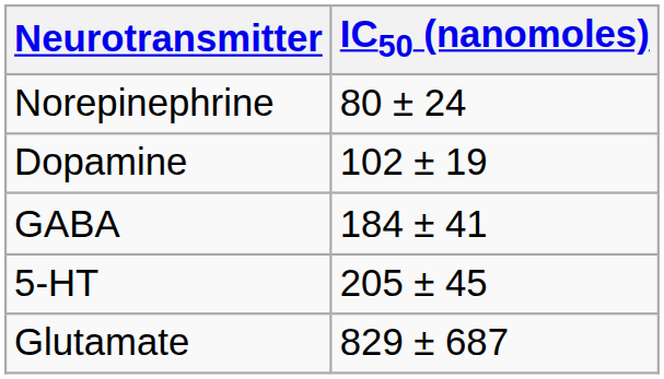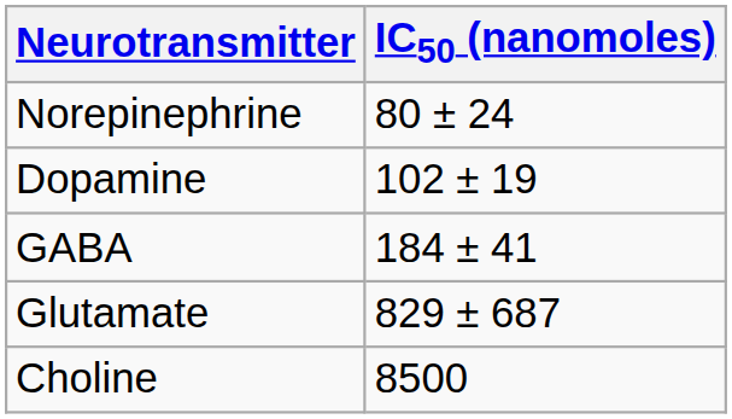- row: 5-HT | 205 ± 45
+ row: Choline | 8500
